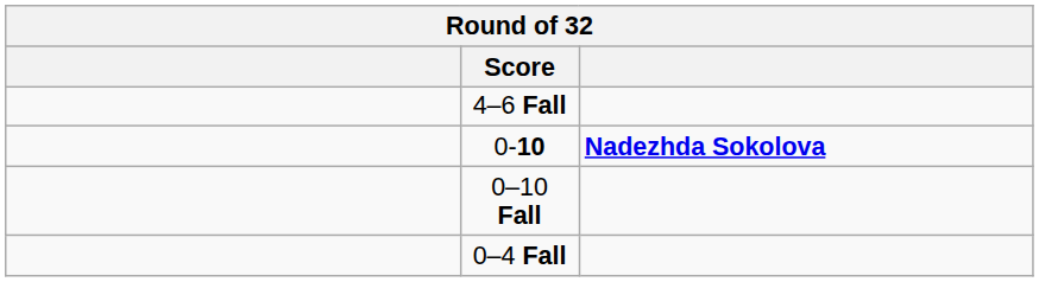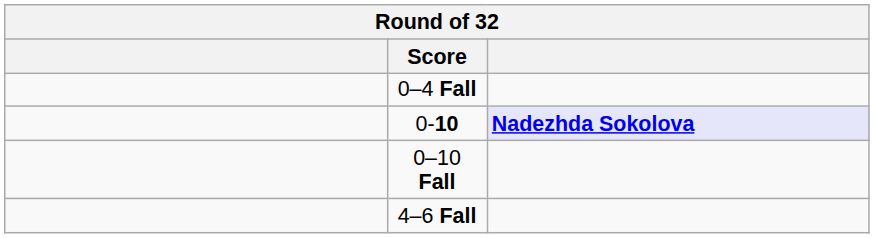rows swapped: 0–4 Fall <-> 4–6 Fall
0-10 | column 3: no background -> lavender background
